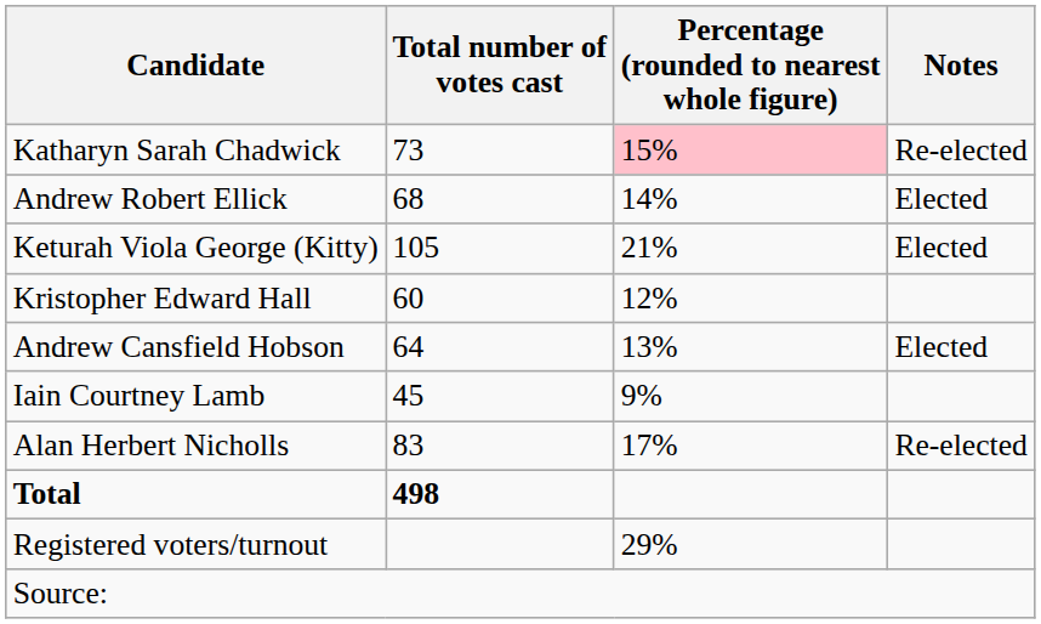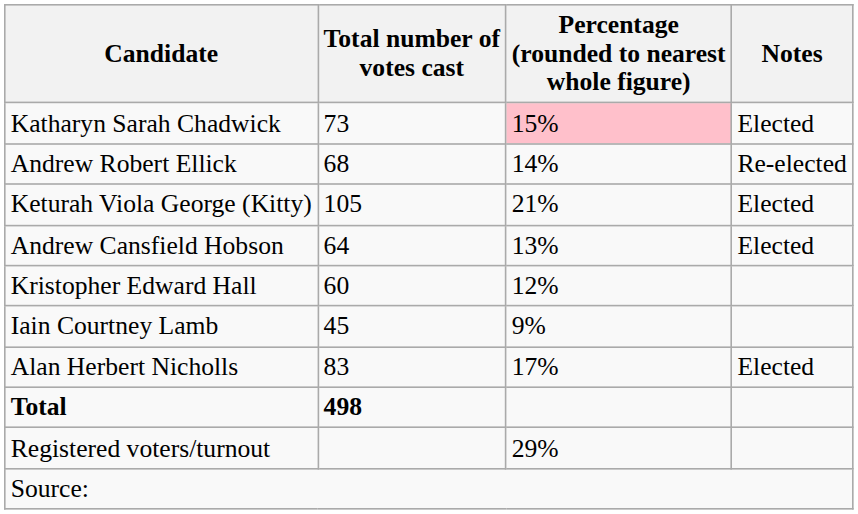Katharyn Sarah Chadwick | Notes: Re-elected -> Elected
Andrew Robert Ellick | Notes: Elected -> Re-elected
rows swapped: Kristopher Edward Hall <-> Andrew Cansfield Hobson
Alan Herbert Nicholls | Notes: Re-elected -> Elected
